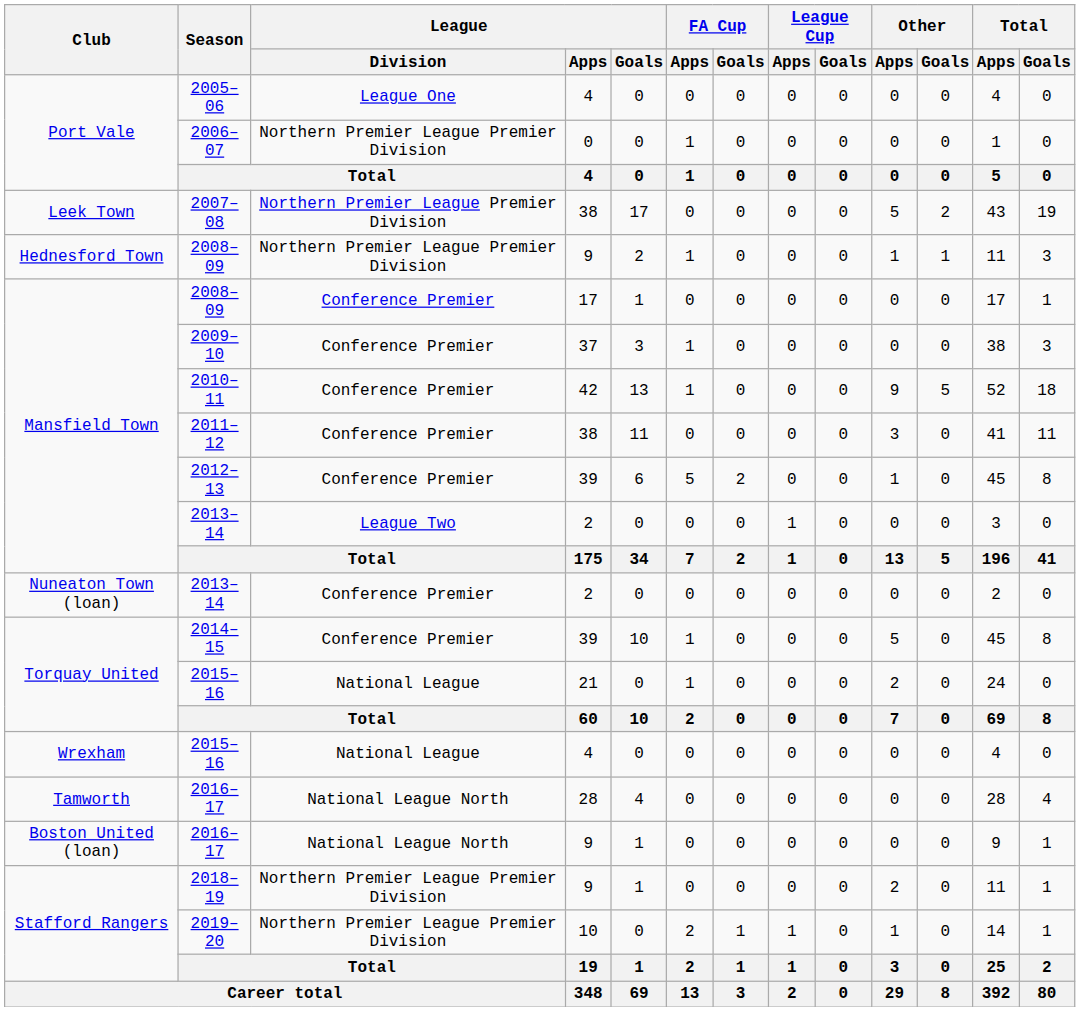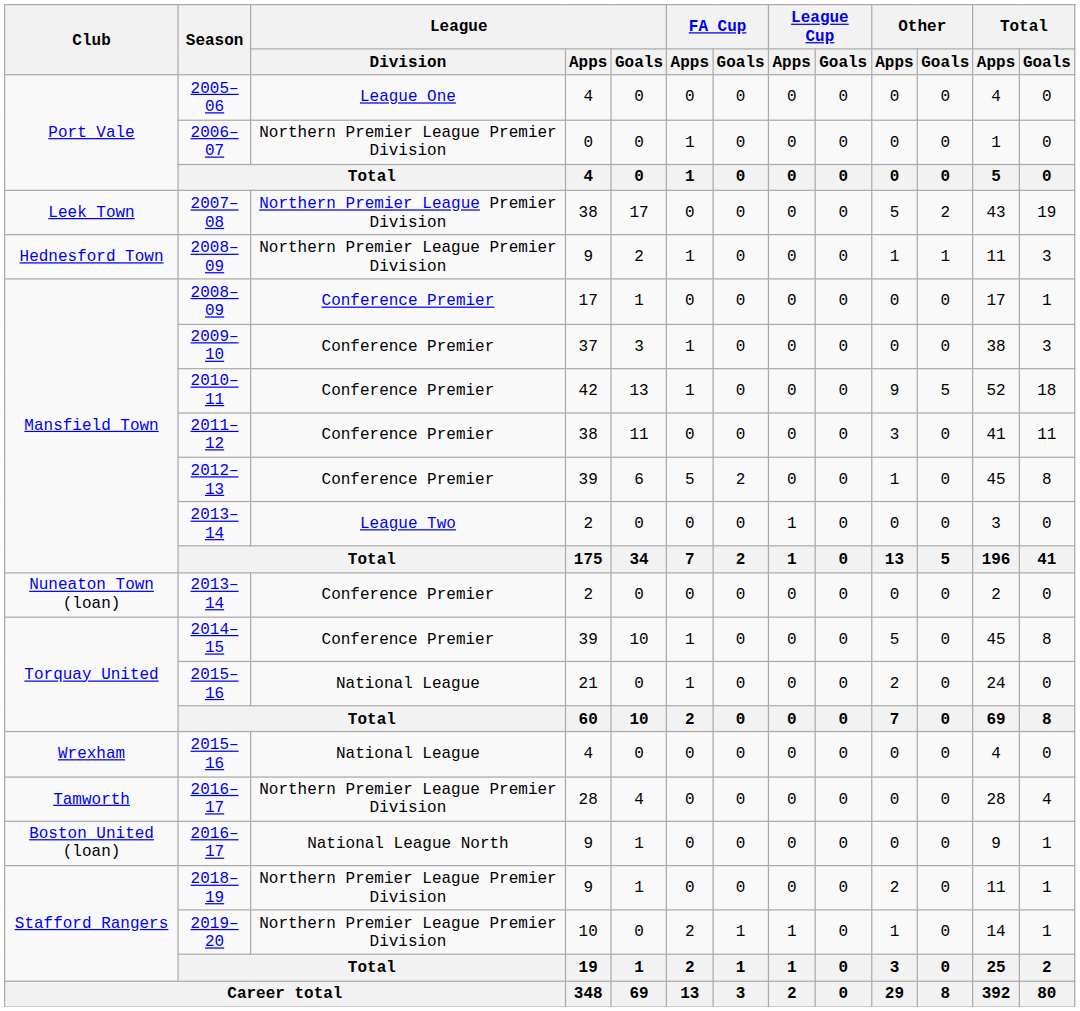Tamworth / 2016–17 | League / Division: National League North -> Northern Premier League Premier Division
